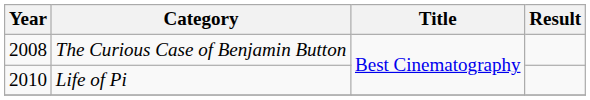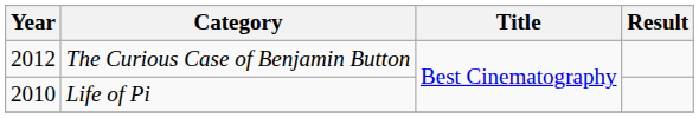The Curious Case of Benjamin Button | Year: 2008 -> 2012
